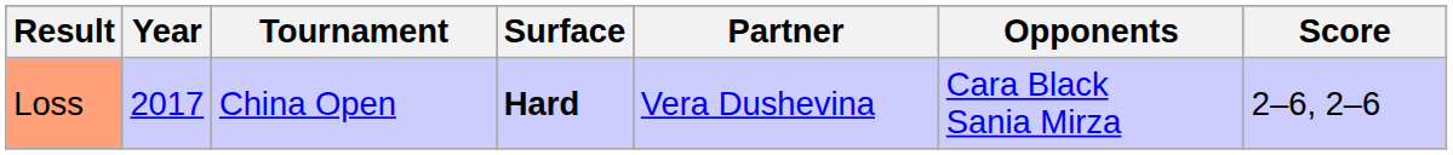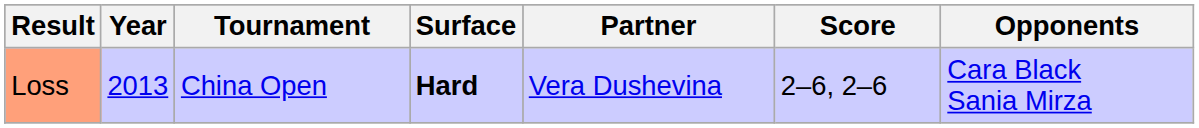columns swapped: Opponents <-> Score
Loss | Year: 2017 -> 2013
